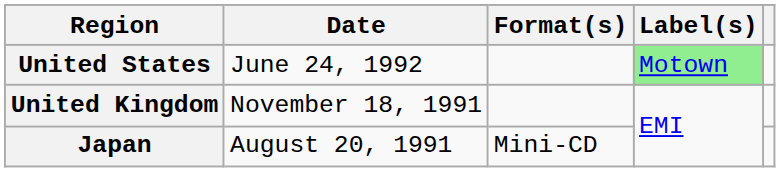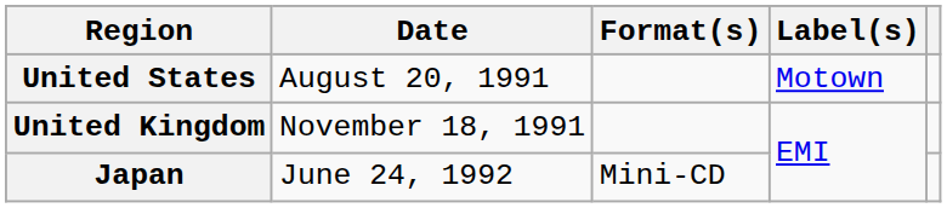United States | Date: June 24, 1992 -> August 20, 1991
United States | Label(s): lightgreen background -> no background
Japan | Date: August 20, 1991 -> June 24, 1992
